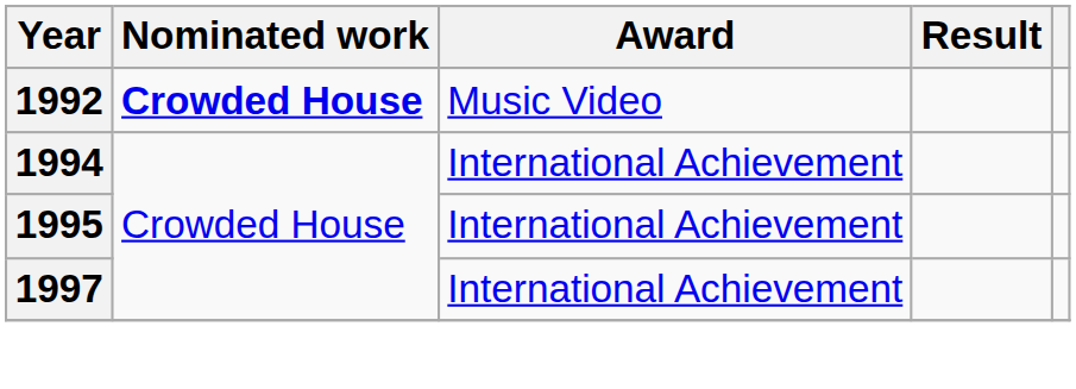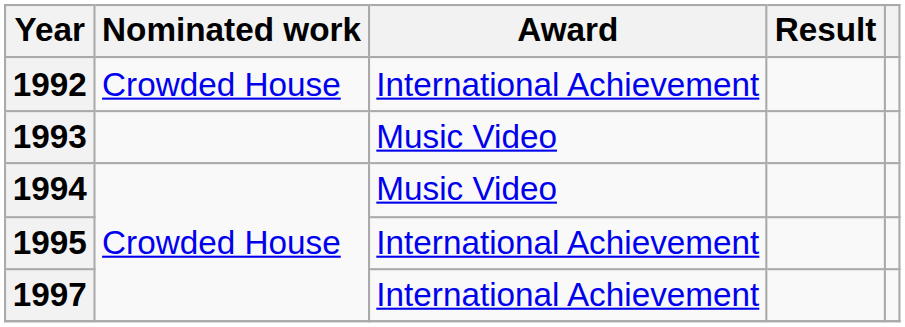1992 | Nominated work: bold -> normal
1992 | Award: Music Video -> International Achievement
+ row: 1993 | Music Video
1994 | Award: International Achievement -> Music Video
